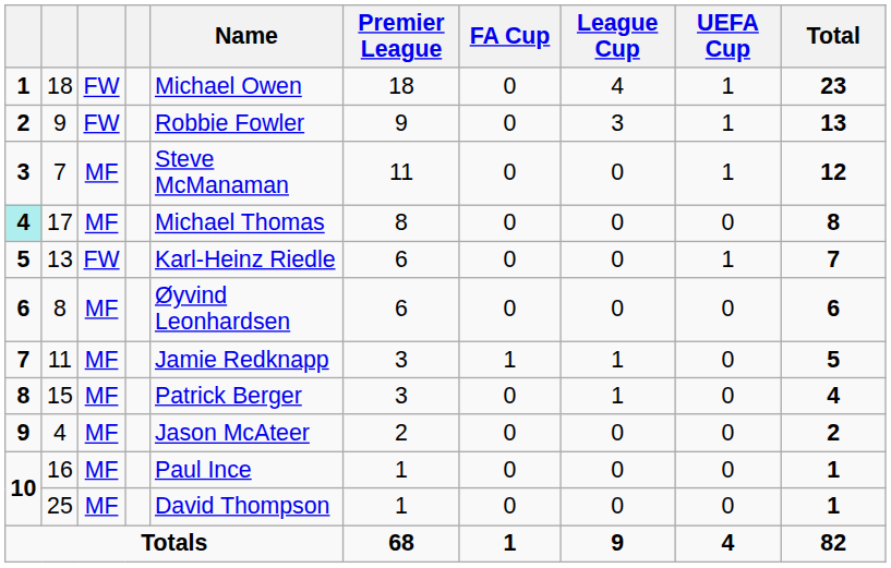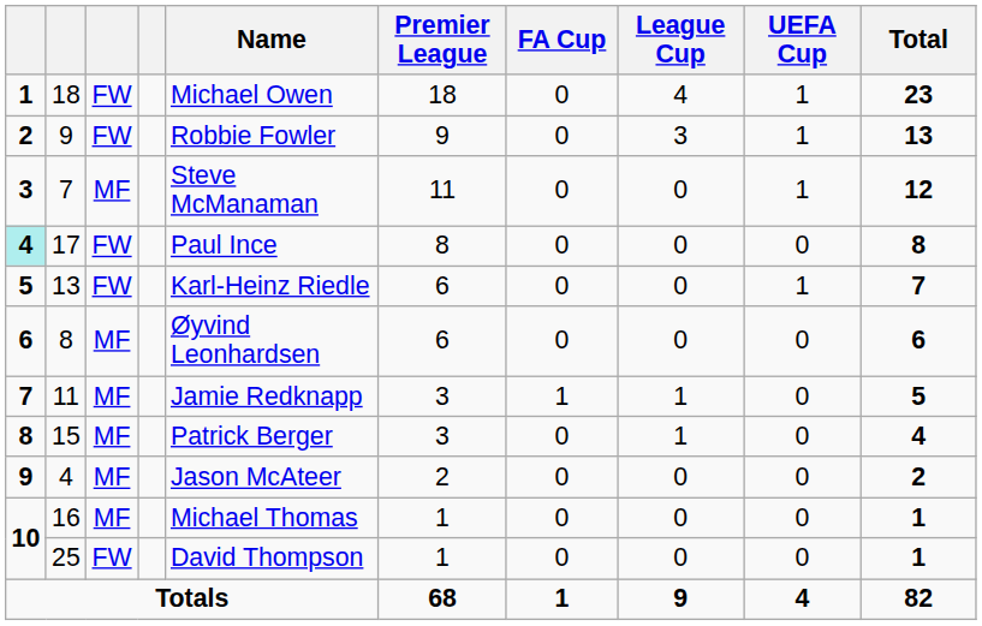17 | column 3: MF -> FW
17 | Name: Michael Thomas -> Paul Ince
16 | Name: Paul Ince -> Michael Thomas
25 | column 3: MF -> FW
